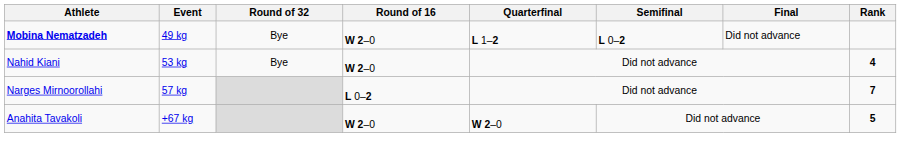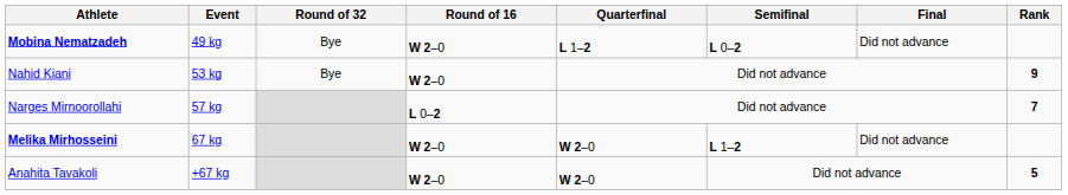Nahid Kiani | Rank: 4 -> 9
+ row: Melika Mirhosseini | 67 kg | W 2–0 | W 2–0 | L 1–2 | Did not advance
